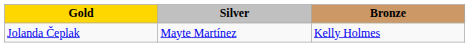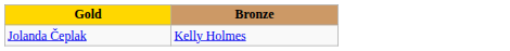- column: Silver | Mayte Martínez
